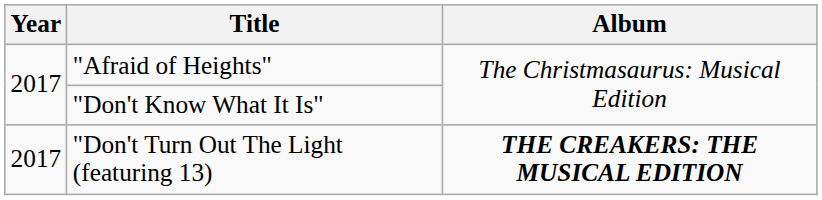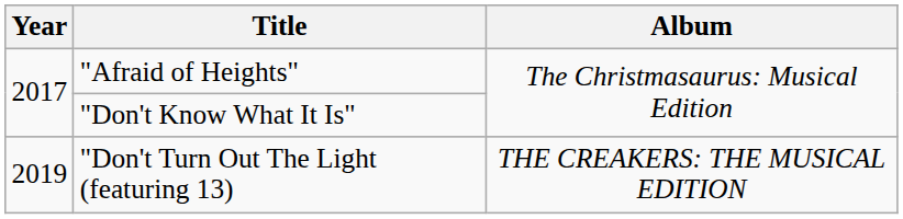"Don't Turn Out The Light (featuring 13) | Year: 2017 -> 2019
"Don't Turn Out The Light (featuring 13) | Album: bold -> normal
